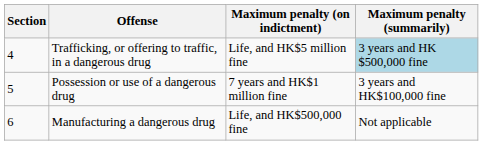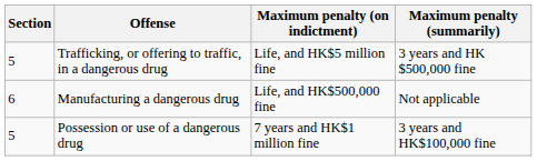Trafficking, or offering to traffic, in a dangerous drug | Section: 4 -> 5
Trafficking, or offering to traffic, in a dangerous drug | Maximum penalty (summarily): lightblue background -> no background
rows swapped: Manufacturing a dangerous drug <-> Possession or use of a dangerous drug
